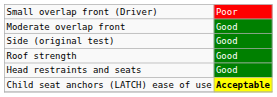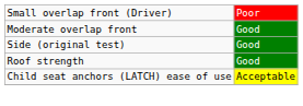- row: Head restraints and seats | Good
Child seat anchors (LATCH) ease of use | column 2: bold -> normal
